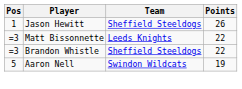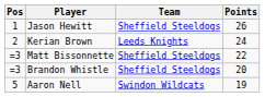+ row: 2 | Kerian Brown | Leeds Knights | 24
Matt Bissonnette | Team: Leeds Knights -> Sheffield Steeldogs
Brandon Whistle | Points: 22 -> 20
